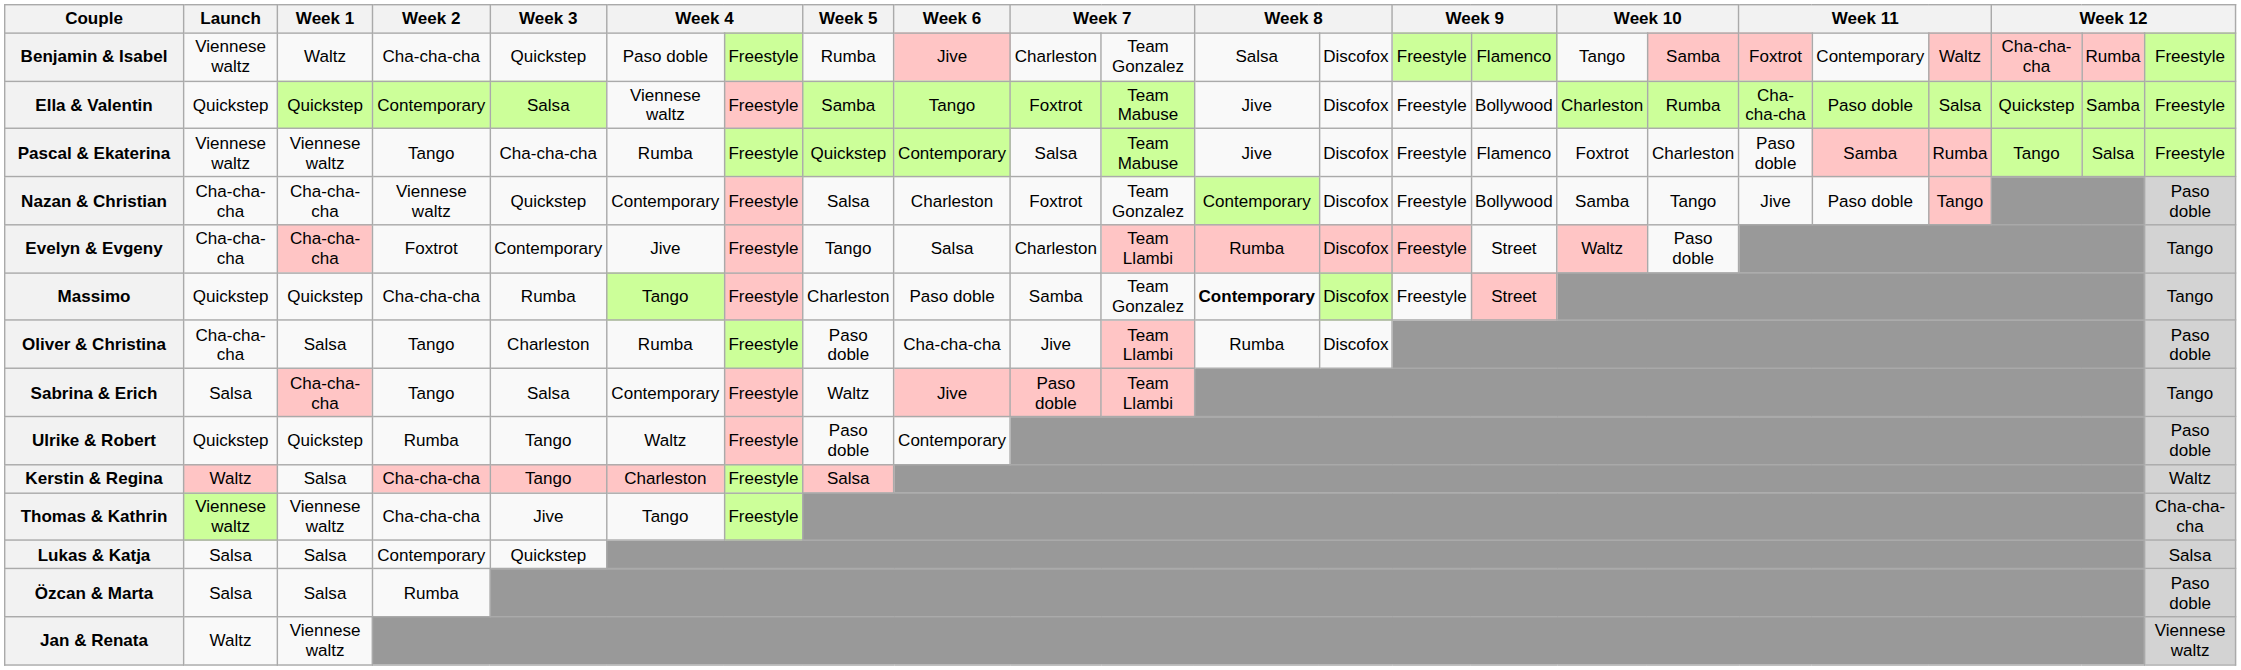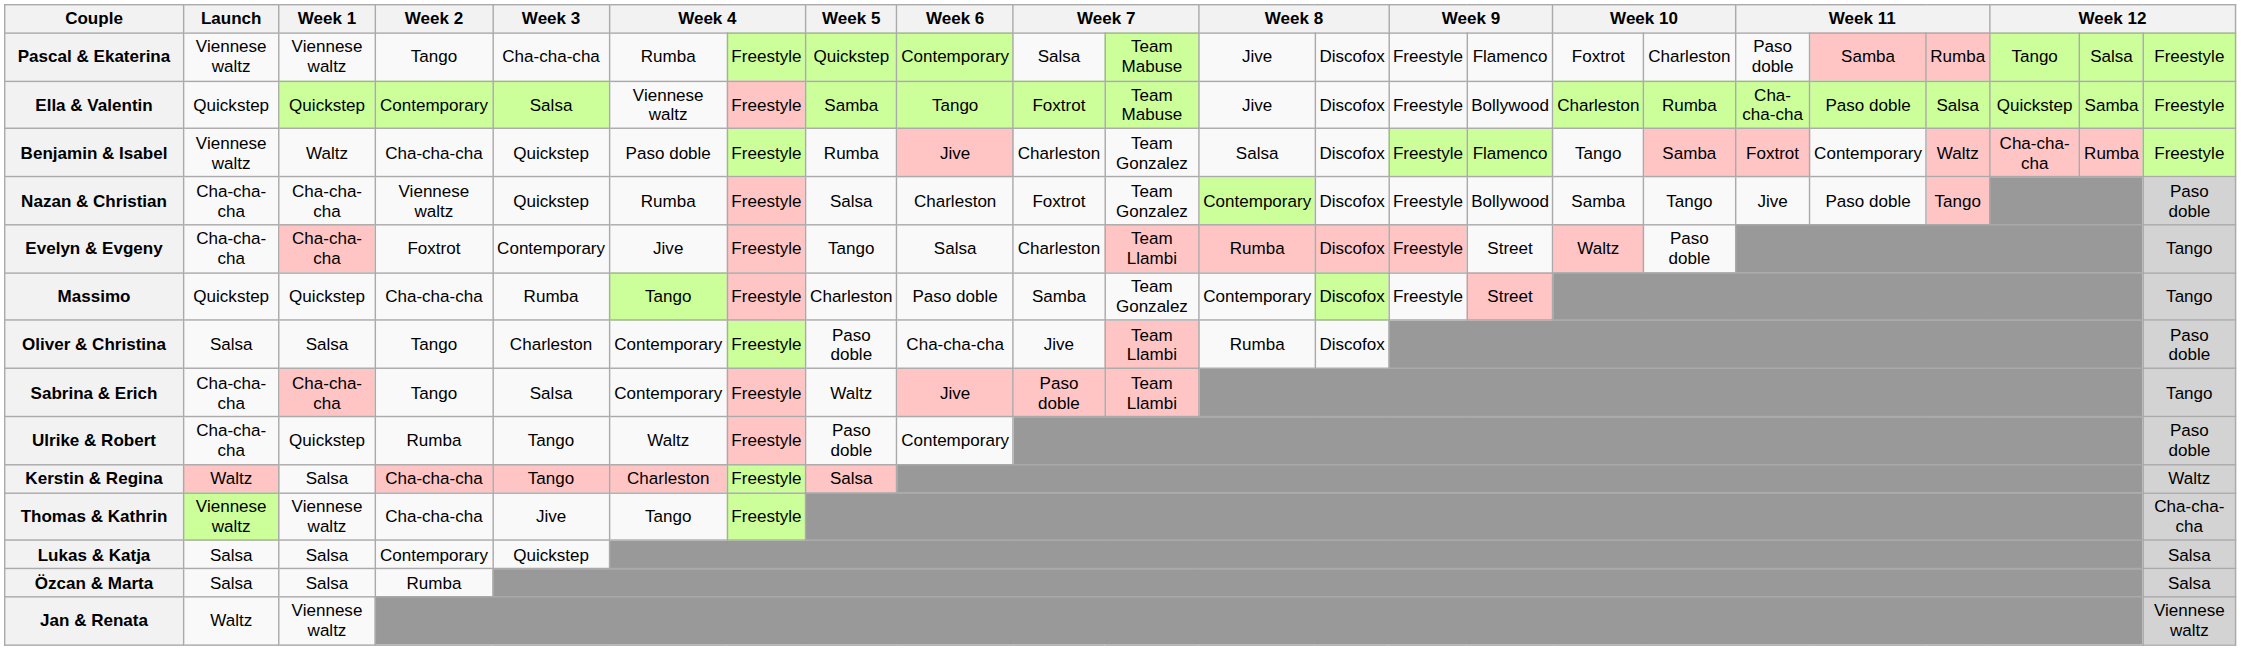rows swapped: Pascal & Ekaterina <-> Benjamin & Isabel
Nazan & Christian | column 6: Contemporary -> Rumba
Massimo | column 12: bold -> normal
Oliver & Christina | Launch: Cha-cha-cha -> Salsa
Oliver & Christina | column 6: Rumba -> Contemporary
Sabrina & Erich | Launch: Salsa -> Cha-cha-cha
Ulrike & Robert | Launch: Quickstep -> Cha-cha-cha
Özcan & Marta | column 23: Paso doble -> Salsa
